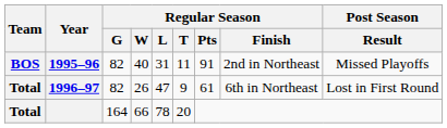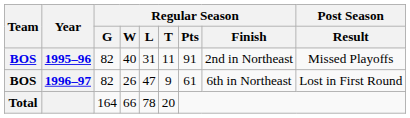1996–97 | Team: Total -> BOS
